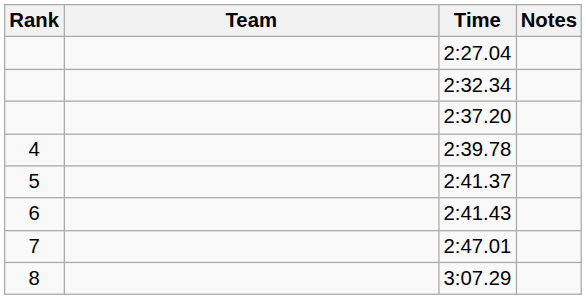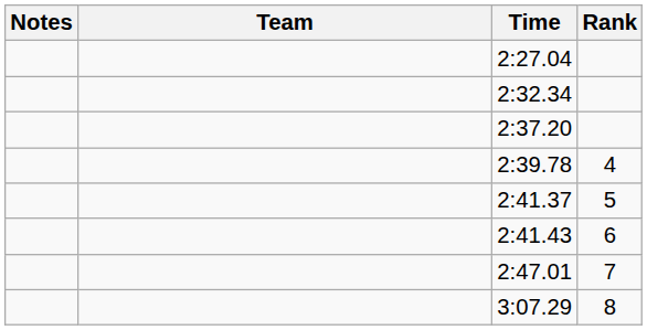columns swapped: Rank <-> Notes
